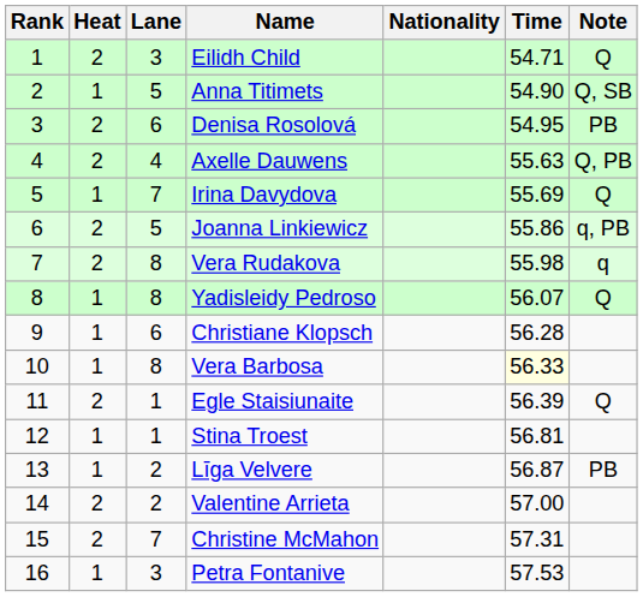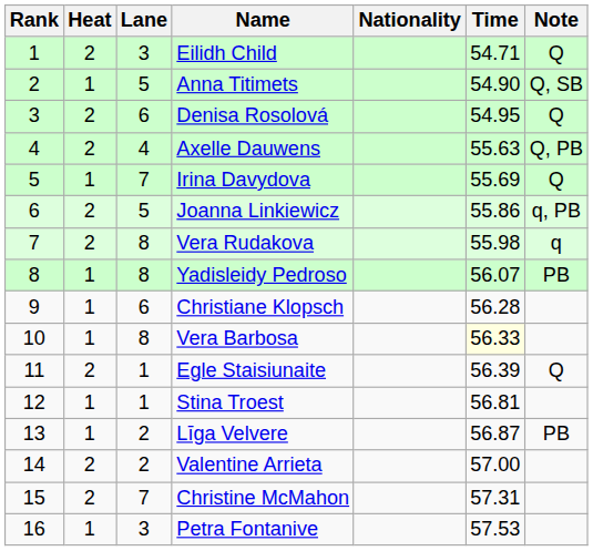Denisa Rosolová | Note: PB -> Q
Yadisleidy Pedroso | Note: Q -> PB
